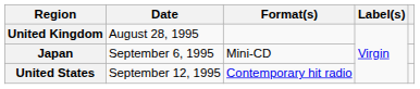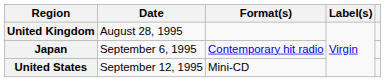Japan | Format(s): Mini-CD -> Contemporary hit radio
United States | Format(s): Contemporary hit radio -> Mini-CD
